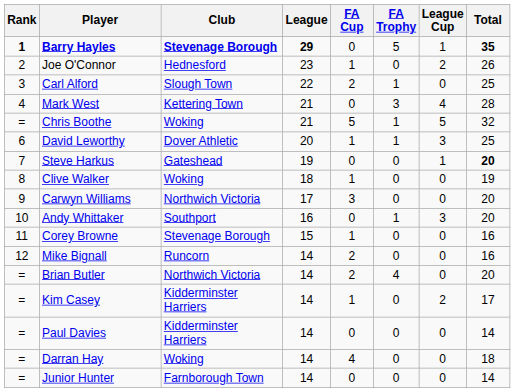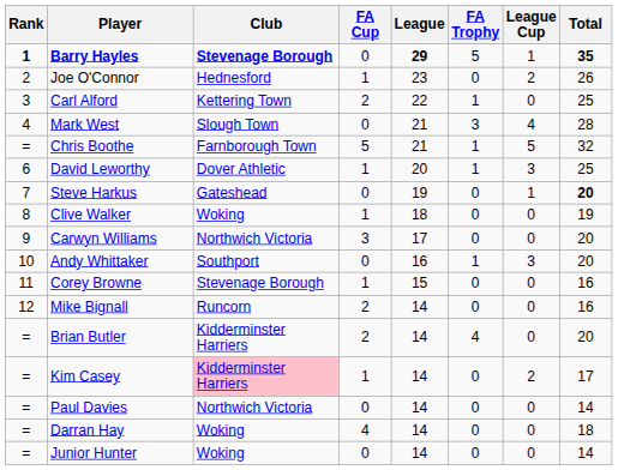columns swapped: League <-> FA Cup
Carl Alford | Club: Slough Town -> Kettering Town
Mark West | Club: Kettering Town -> Slough Town
Chris Boothe | Club: Woking -> Farnborough Town
Brian Butler | Club: Northwich Victoria -> Kidderminster Harriers
Kim Casey | Club: no background -> pink background
Paul Davies | Club: Kidderminster Harriers -> Northwich Victoria
Junior Hunter | Club: Farnborough Town -> Woking
